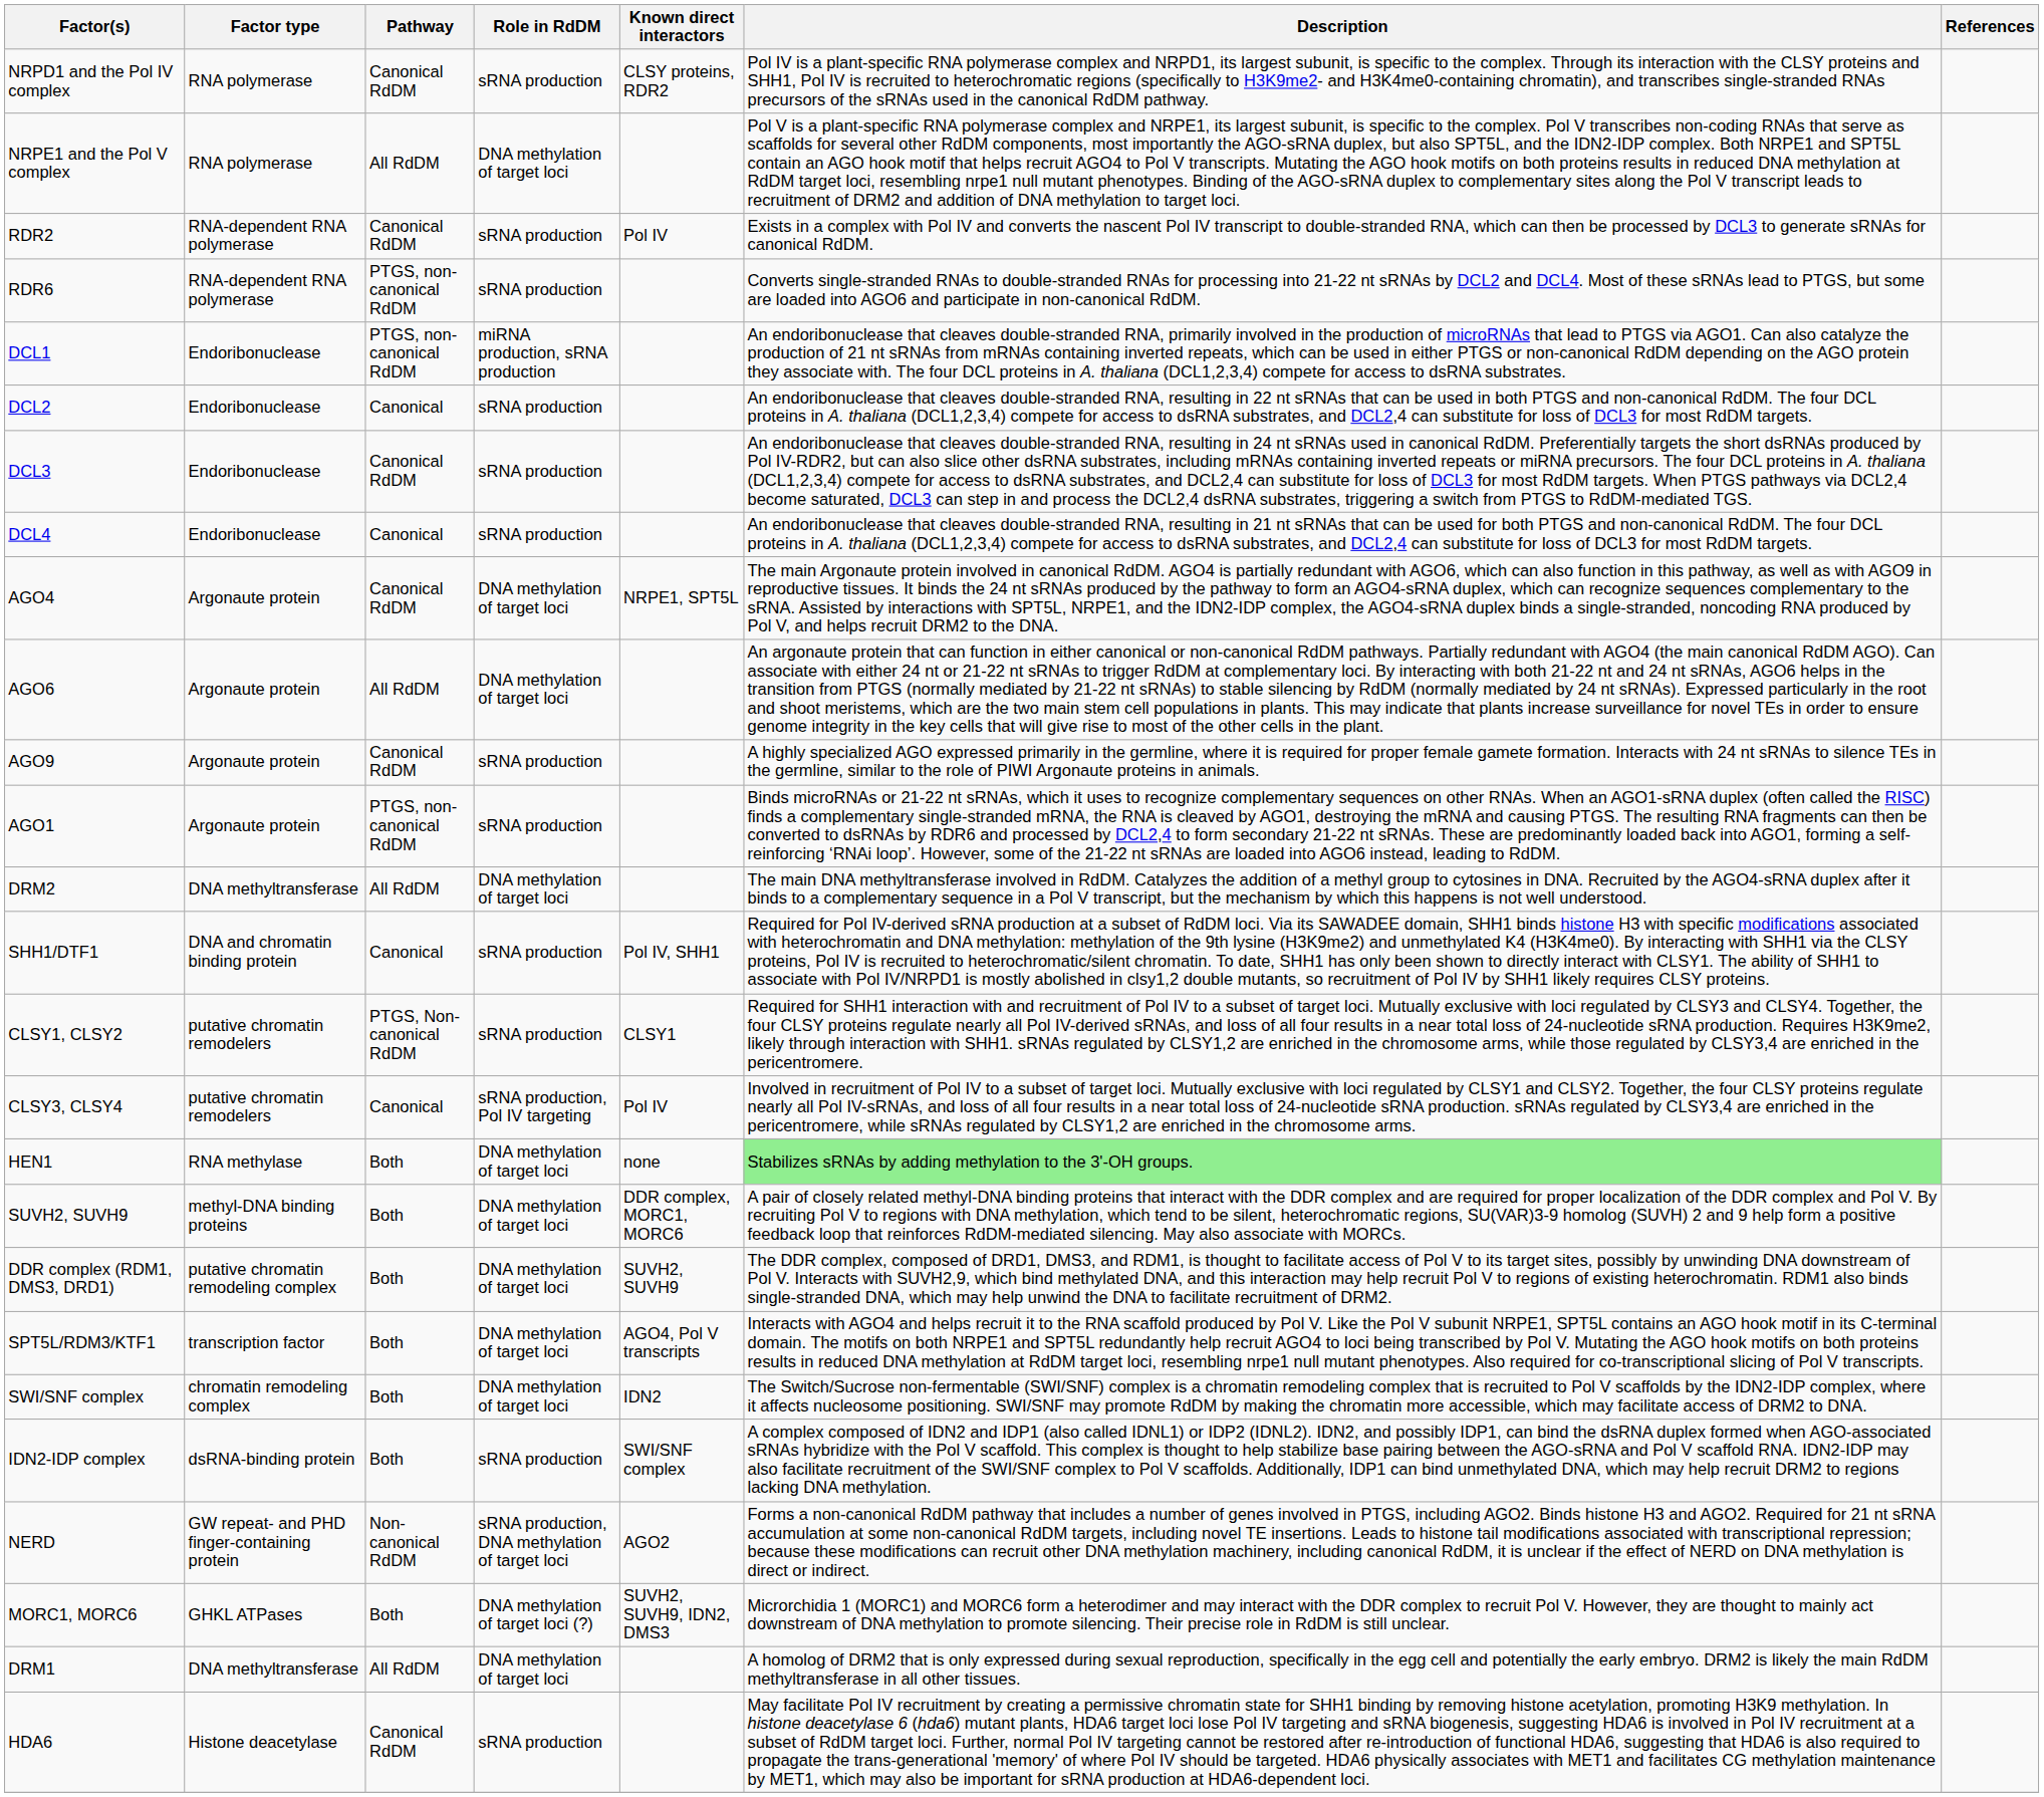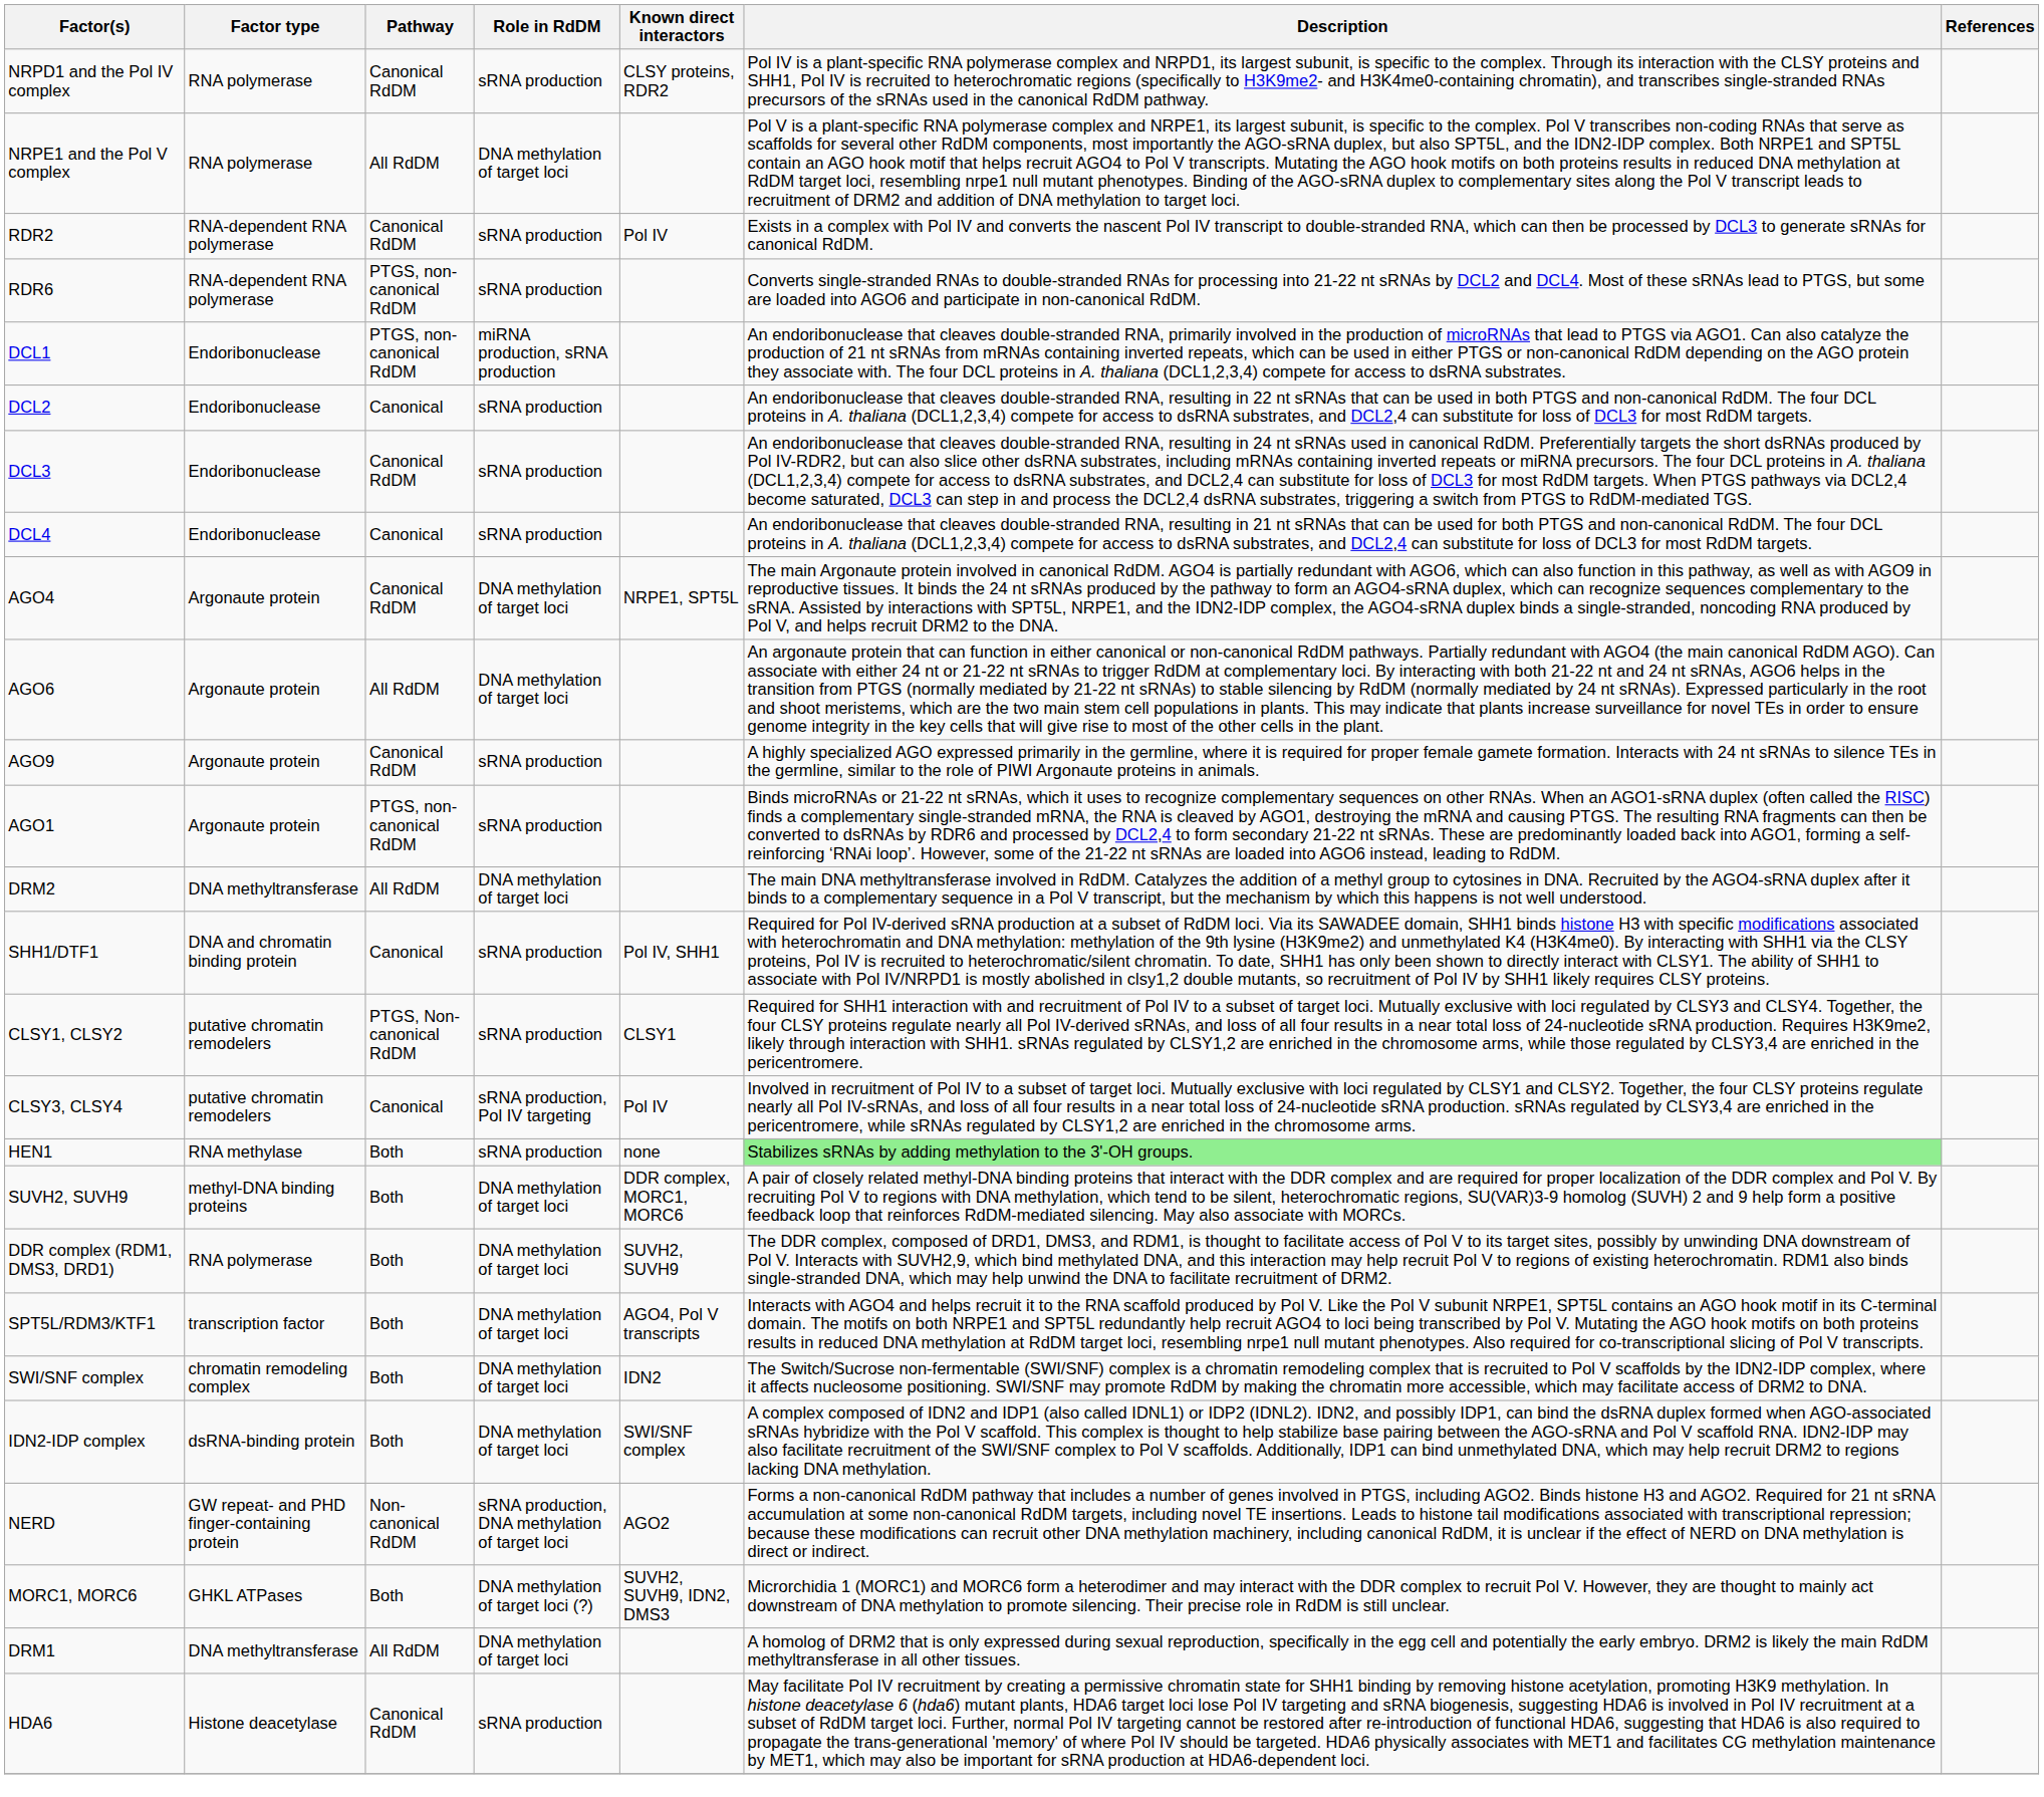HEN1 | Role in RdDM: DNA methylation of target loci -> sRNA production
DDR complex (RDM1, DMS3, DRD1) | Factor type: putative chromatin remodeling complex -> RNA polymerase
IDN2-IDP complex | Role in RdDM: sRNA production -> DNA methylation of target loci
